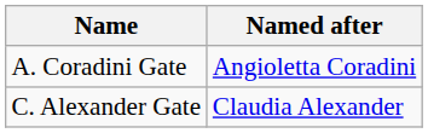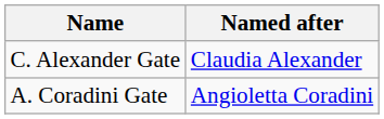rows swapped: C. Alexander Gate <-> A. Coradini Gate
